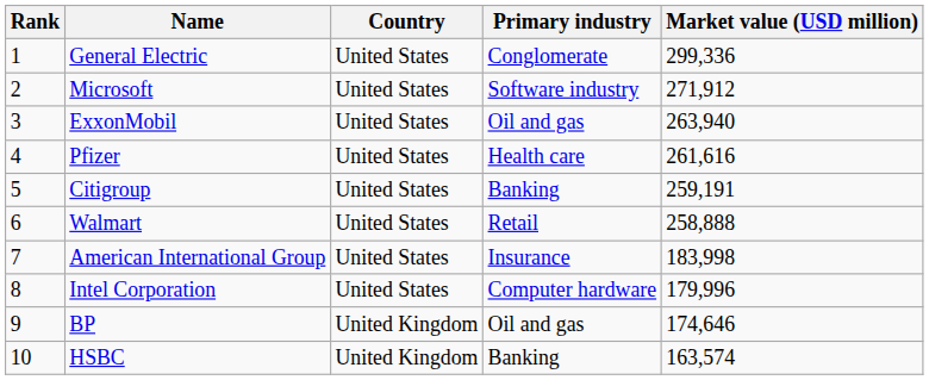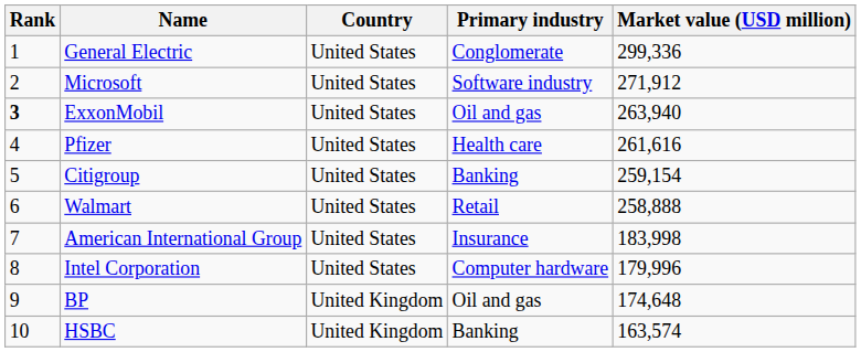ExxonMobil | Rank: normal -> bold
Citigroup | Market value (USD million): 259,191 -> 259,154
BP | Market value (USD million): 174,646 -> 174,648
